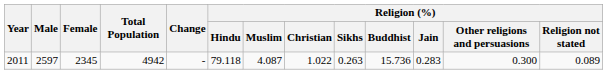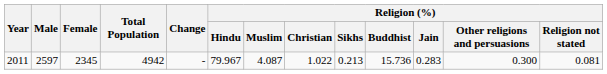2011 | Religion (%) / Hindu: 79.118 -> 79.967
2011 | Religion (%) / Sikhs: 0.263 -> 0.213
2011 | Religion (%) / Religion not stated: 0.089 -> 0.081
